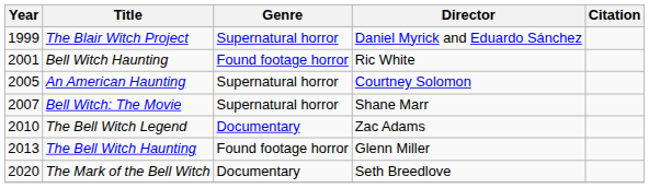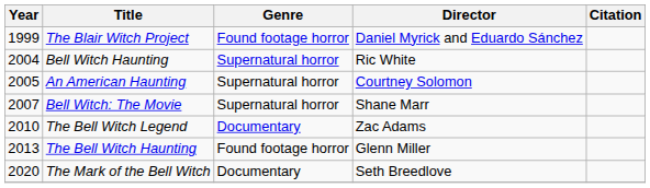The Blair Witch Project | Genre: Supernatural horror -> Found footage horror
Bell Witch Haunting | Year: 2001 -> 2004
Bell Witch Haunting | Genre: Found footage horror -> Supernatural horror
